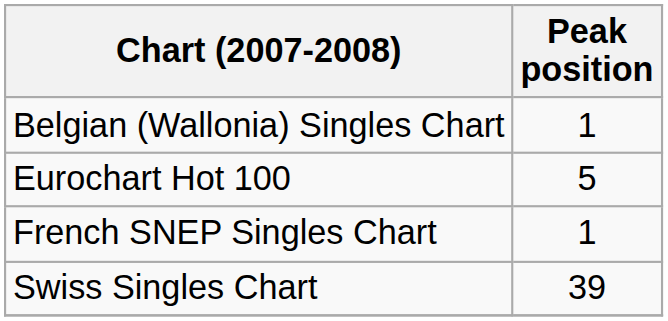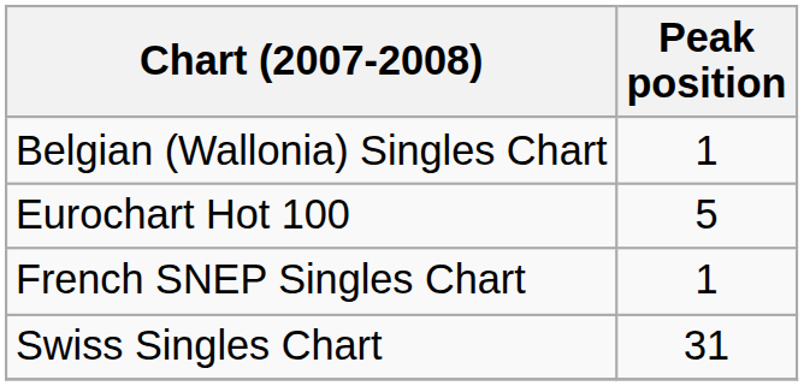Swiss Singles Chart | Peak position: 39 -> 31
